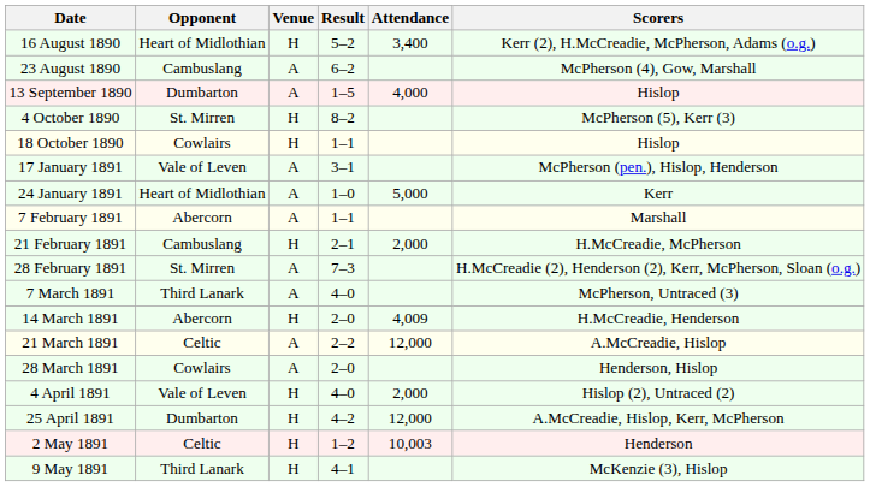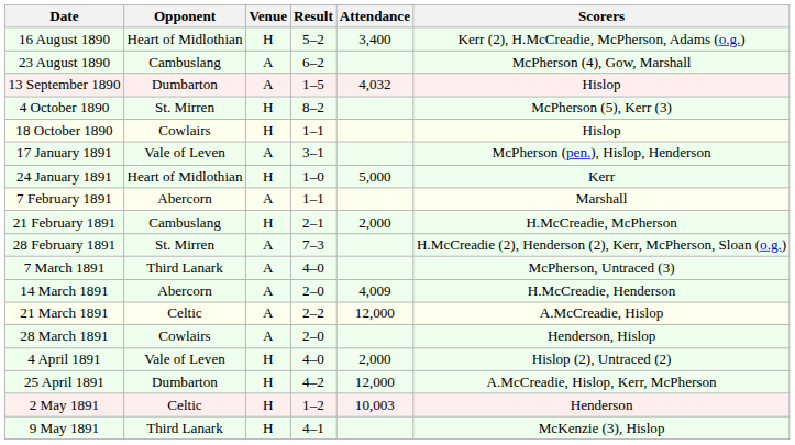13 September 1890 | Attendance: 4,000 -> 4,032
24 January 1891 | Venue: A -> H
14 March 1891 | Venue: H -> A
